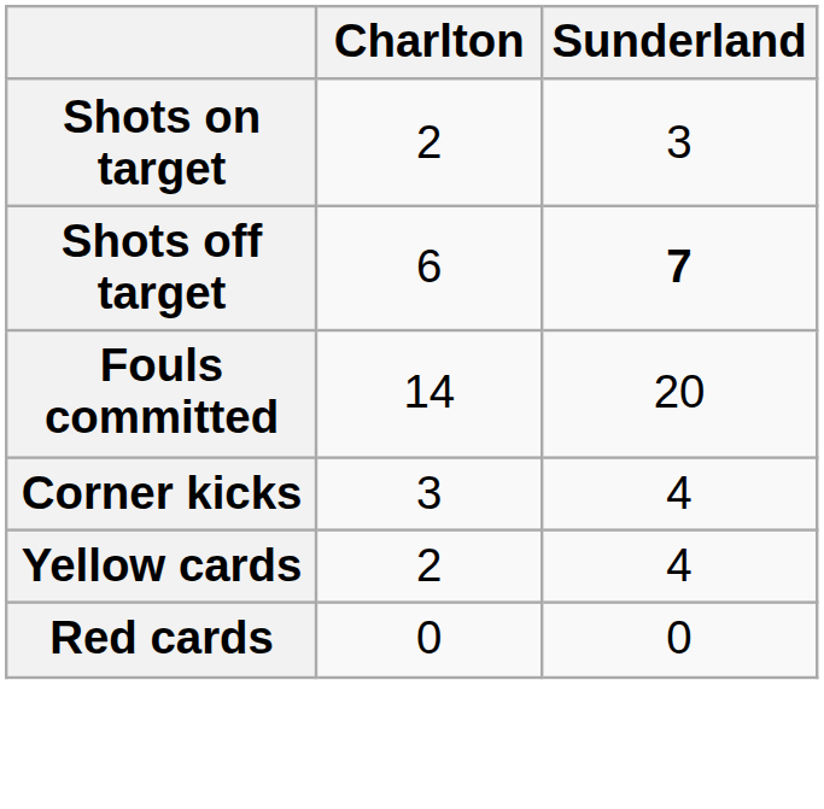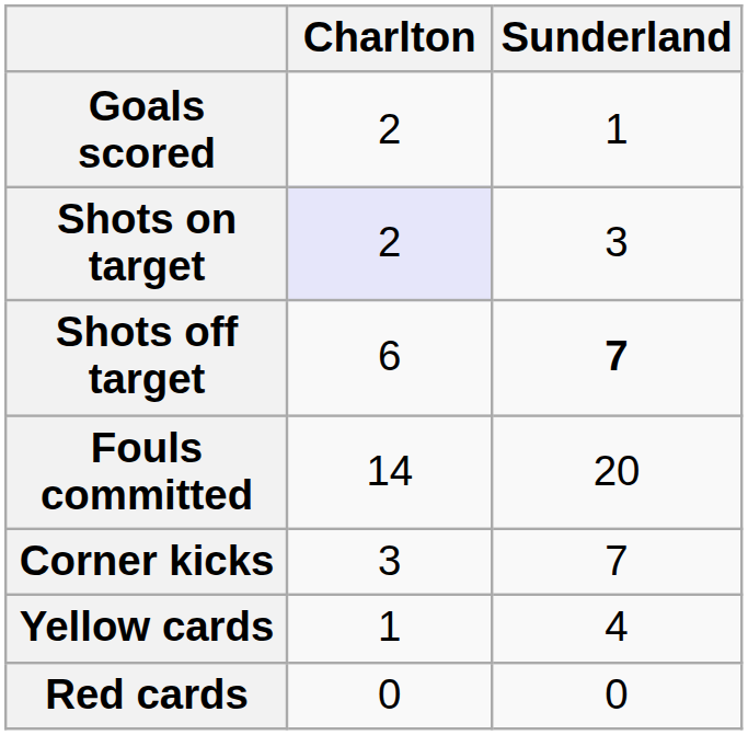+ row: Goals scored | 2 | 1
Shots on target | Charlton: no background -> lavender background
Corner kicks | Sunderland: 4 -> 7
Yellow cards | Charlton: 2 -> 1
